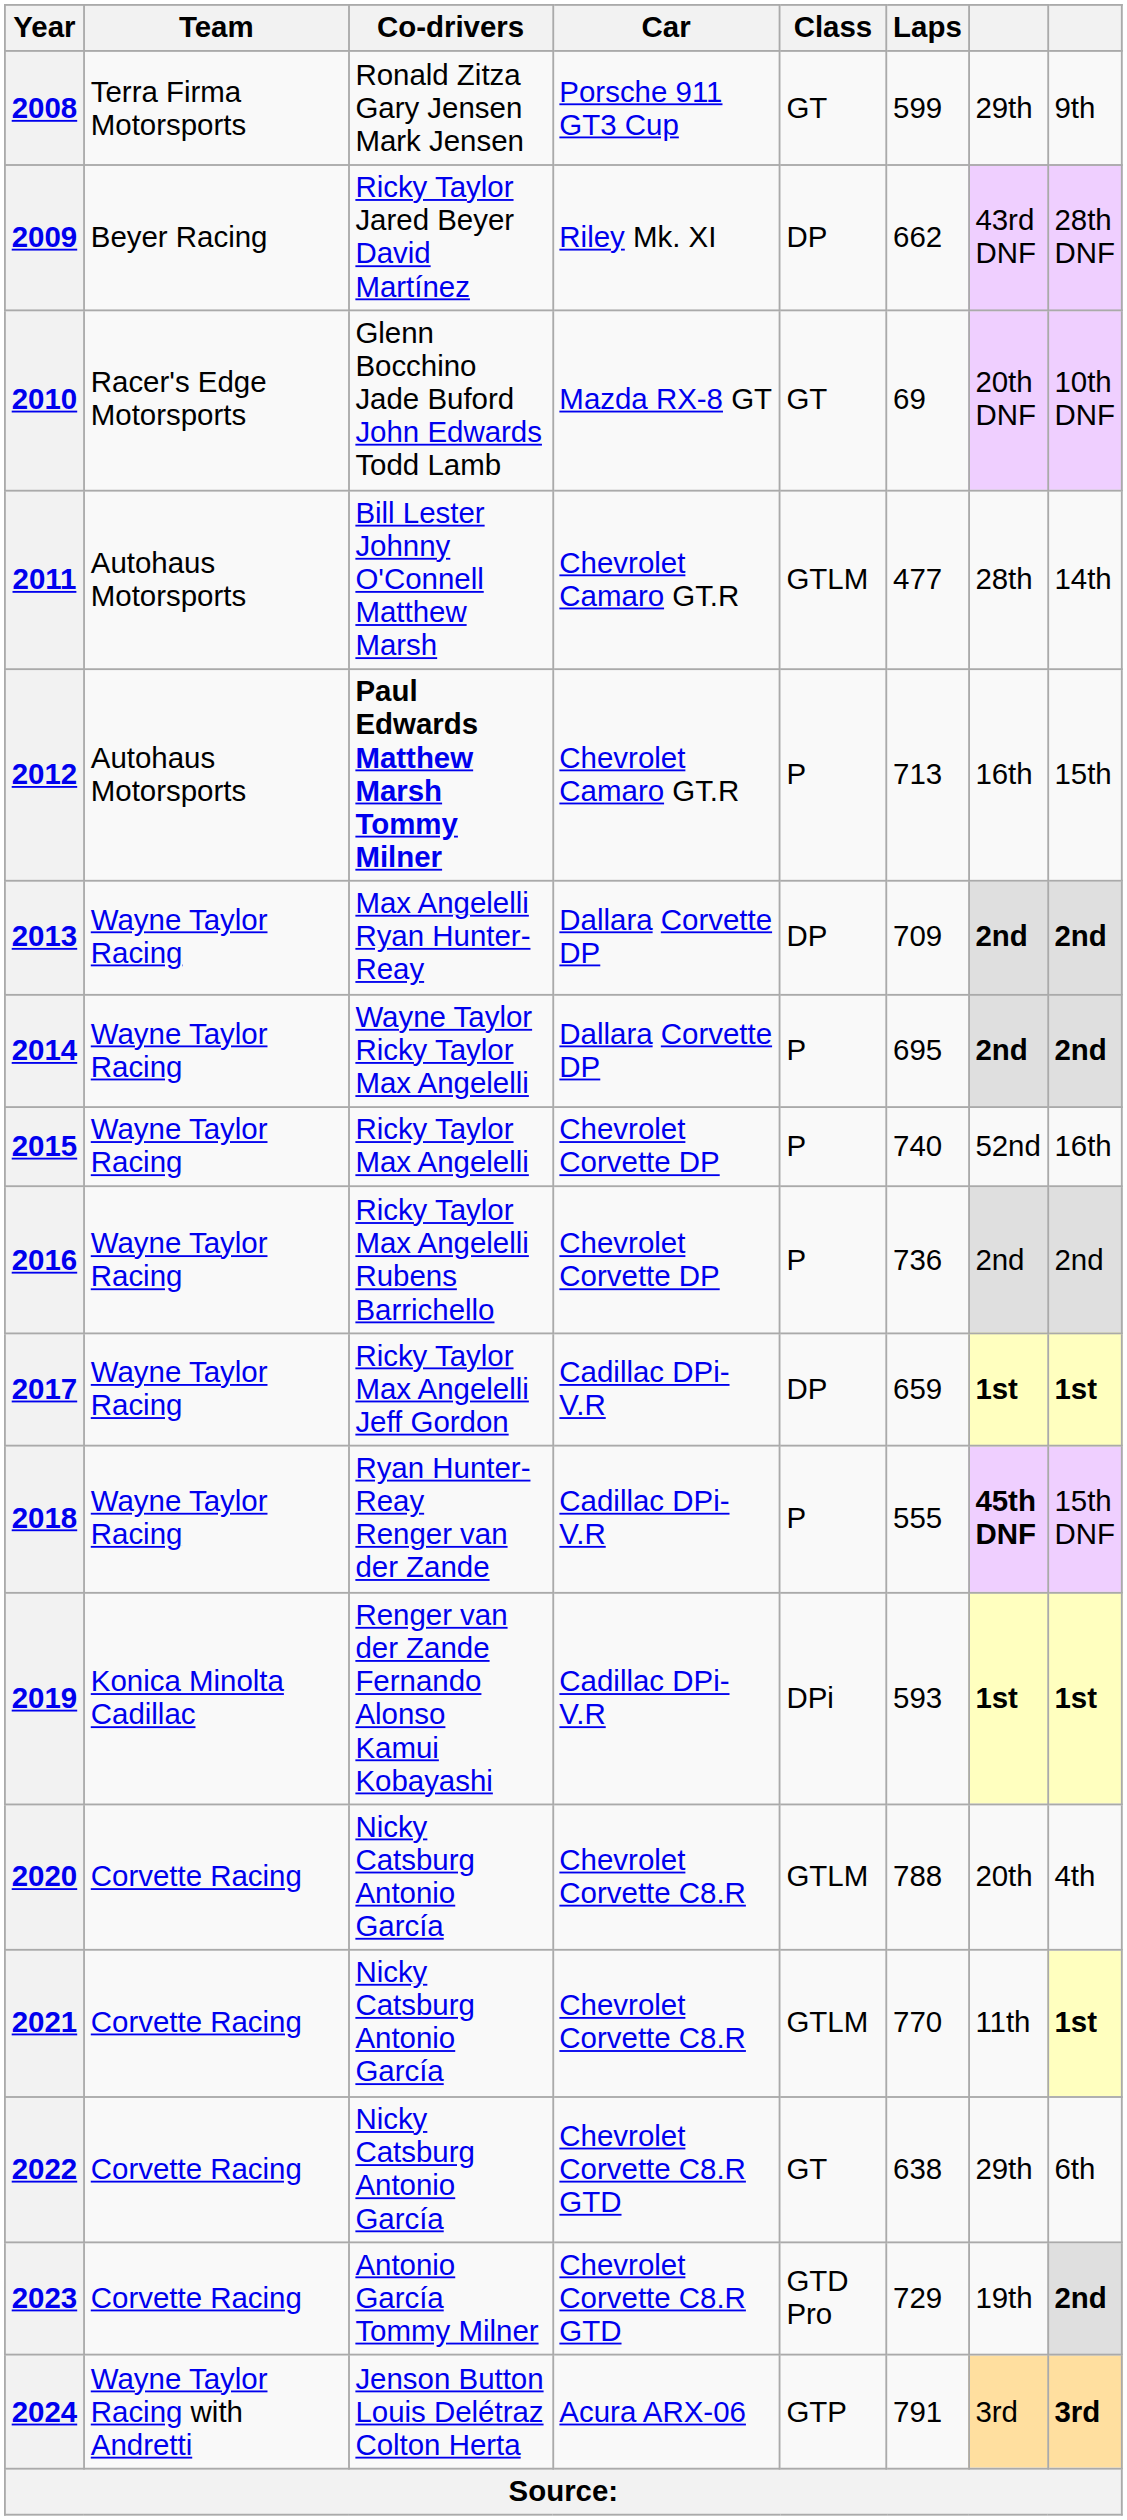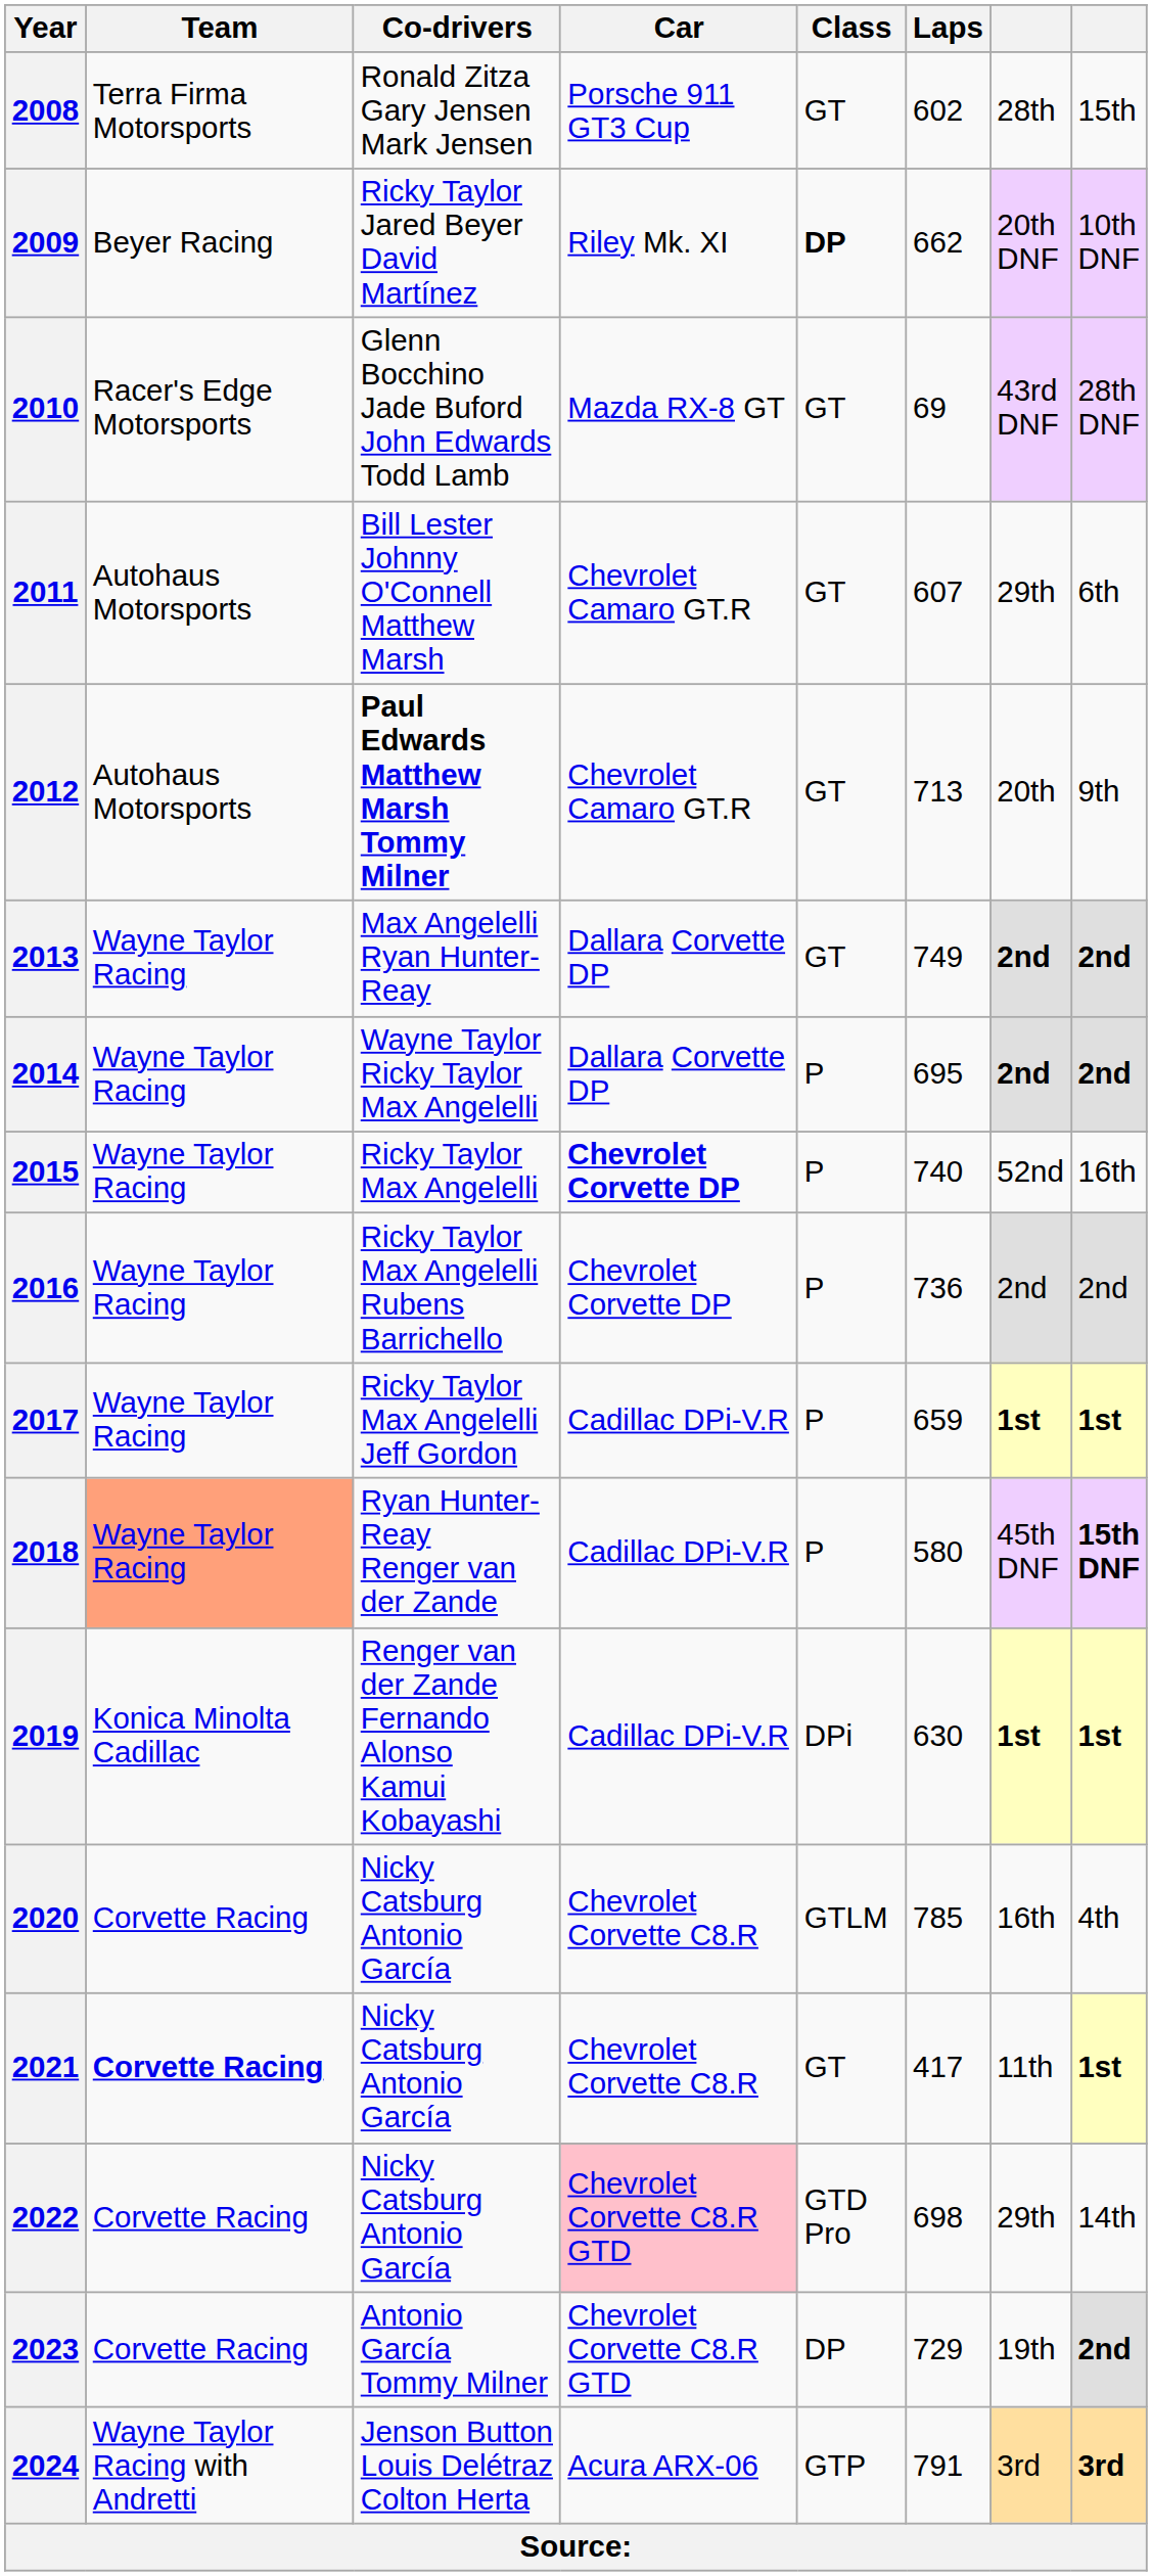2008 | Laps: 599 -> 602
2008 | column 7: 29th -> 28th
2008 | column 8: 9th -> 15th
2009 | Class: normal -> bold
2009 | column 7: 43rd DNF -> 20th DNF
2009 | column 8: 28th DNF -> 10th DNF
2010 | column 7: 20th DNF -> 43rd DNF
2010 | column 8: 10th DNF -> 28th DNF
2011 | Class: GTLM -> GT
2011 | Laps: 477 -> 607
2011 | column 7: 28th -> 29th
2011 | column 8: 14th -> 6th
2012 | Class: P -> GT
2012 | column 7: 16th -> 20th
2012 | column 8: 15th -> 9th
2013 | Class: DP -> GT
2013 | Laps: 709 -> 749
2015 | Car: normal -> bold
2017 | Class: DP -> P
2018 | Team: no background -> lightsalmon background
2018 | Laps: 555 -> 580
2018 | column 7: bold -> normal
2018 | column 8: normal -> bold
2019 | Laps: 593 -> 630
2020 | Laps: 788 -> 785
2020 | column 7: 20th -> 16th
2021 | Team: normal -> bold
2021 | Class: GTLM -> GT
2021 | Laps: 770 -> 417
2022 | Car: no background -> pink background
2022 | Class: GT -> GTD Pro
2022 | Laps: 638 -> 698
2022 | column 8: 6th -> 14th
2023 | Class: GTD Pro -> DP
